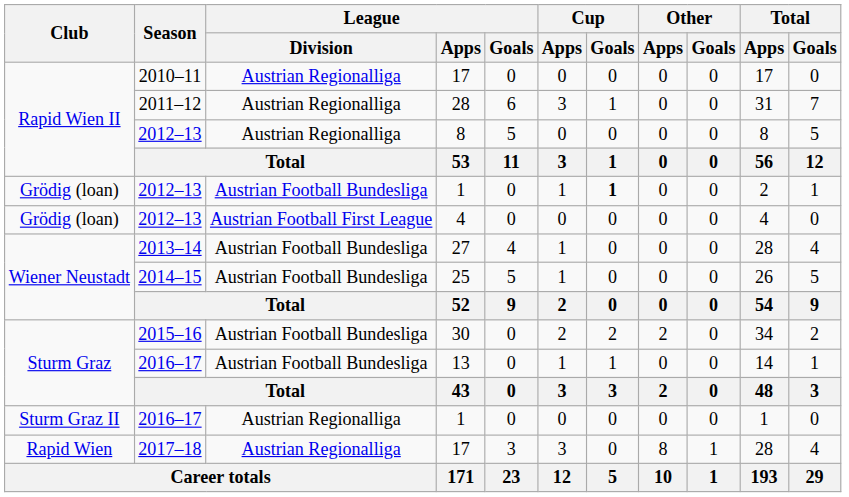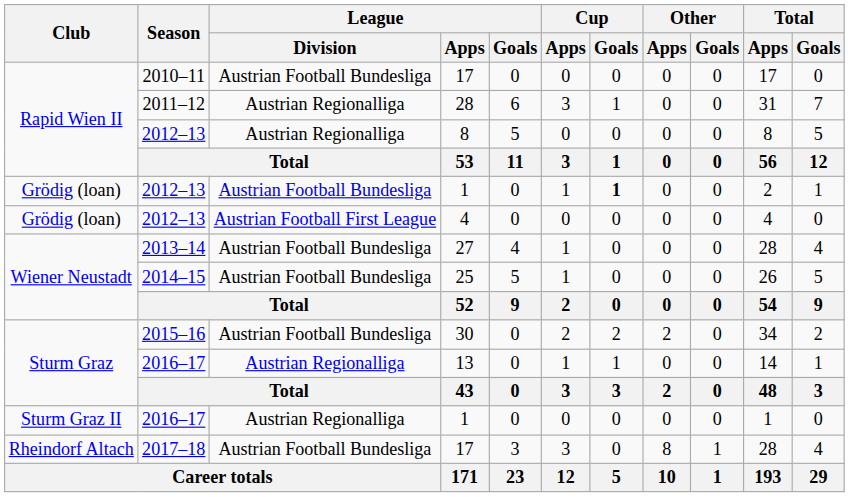2010–11 / 17 | League / Division: Austrian Regionalliga -> Austrian Football Bundesliga
13 | League / Division: Austrian Football Bundesliga -> Austrian Regionalliga
2017–18 / 17 | Club: Rapid Wien -> Rheindorf Altach
2017–18 / 17 | League / Division: Austrian Regionalliga -> Austrian Football Bundesliga
